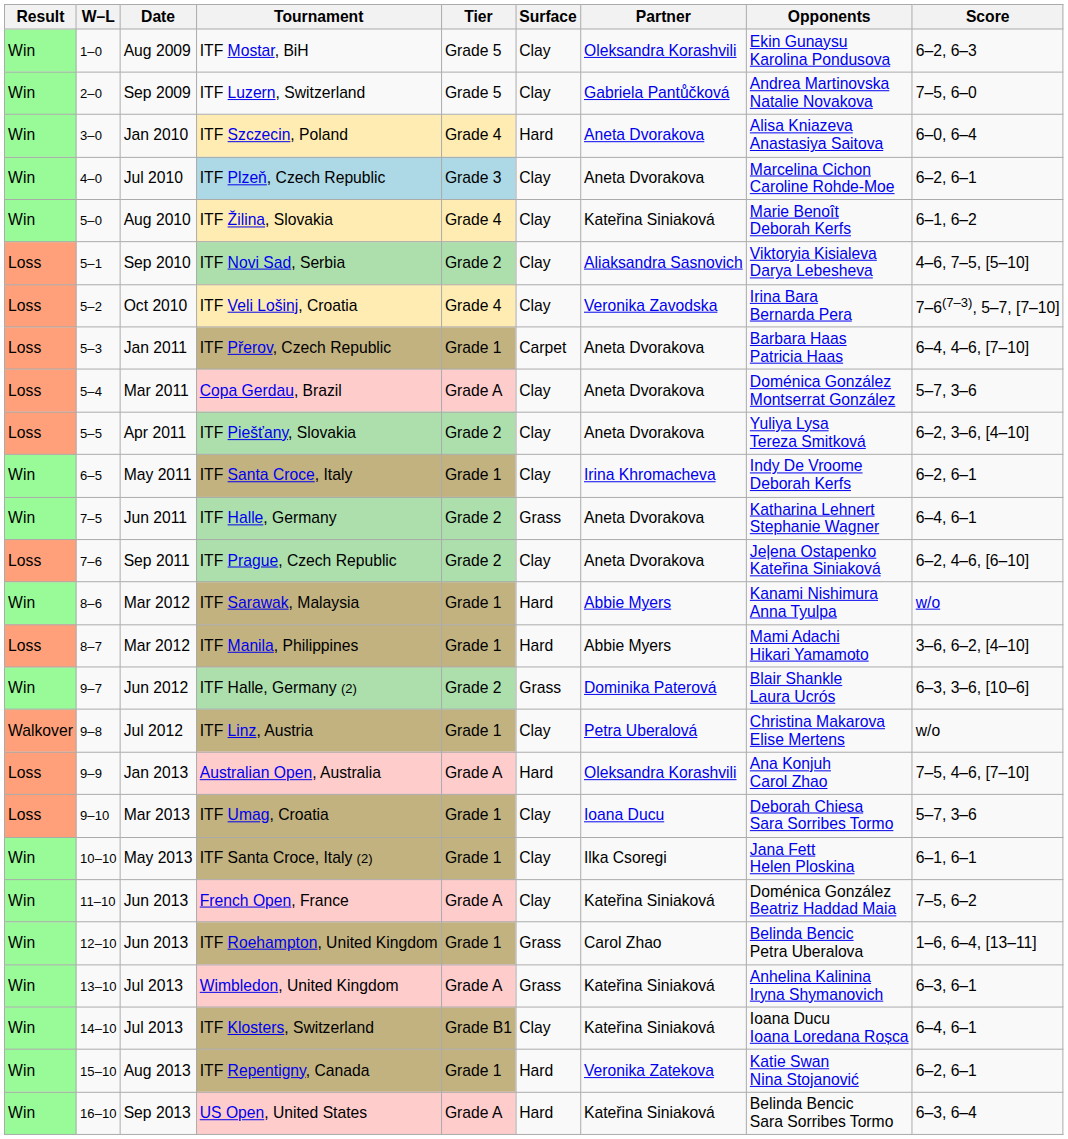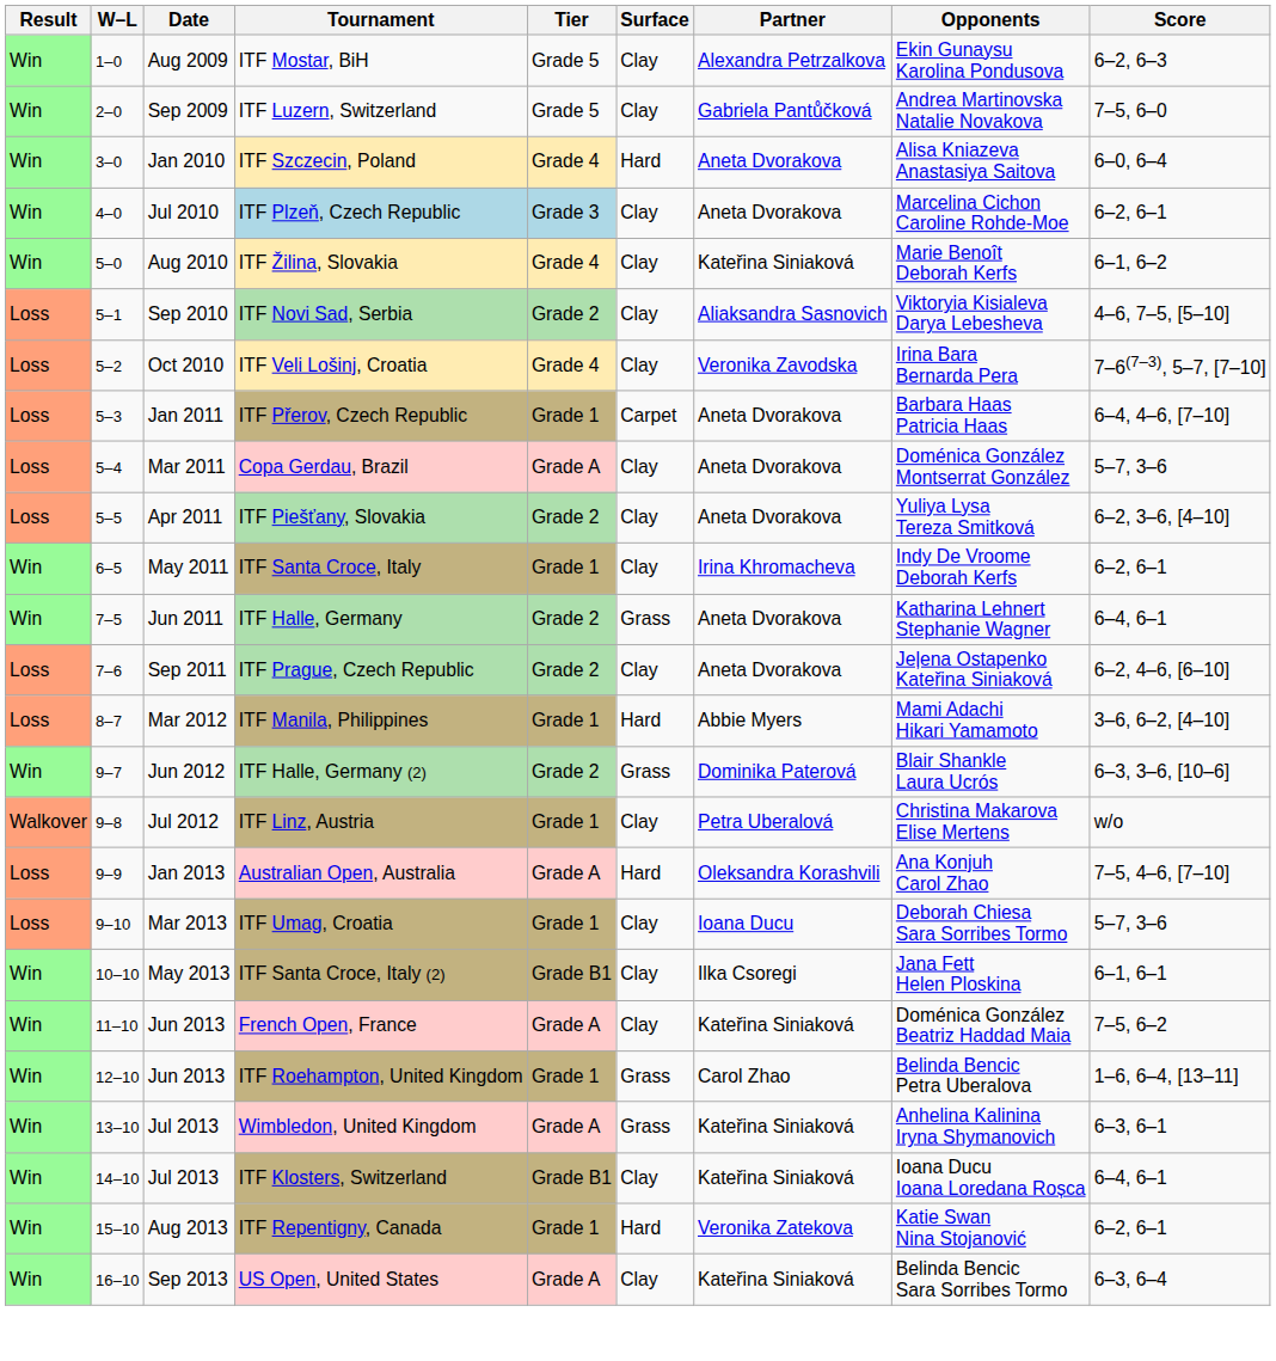ITF Mostar, BiH | Partner: Oleksandra Korashvili -> Alexandra Petrzalkova
- row: Win | 8–6 | Mar 2012 | ITF Sarawak, Malaysia | Grade 1 | Hard | Abbie Myers | Kanami Nishimura Anna Tyulpa | w/o
ITF Santa Croce, Italy (2) | Tier: Grade 1 -> Grade B1
US Open, United States | Surface: Hard -> Clay
